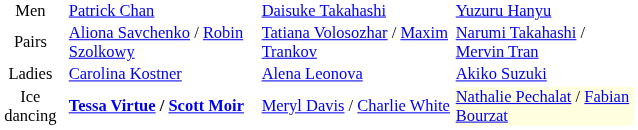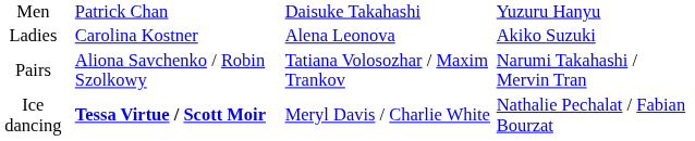rows swapped: Ladies <-> Pairs
Ice dancing | column 4: lightyellow background -> no background
